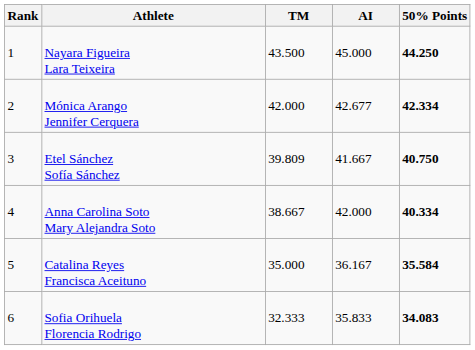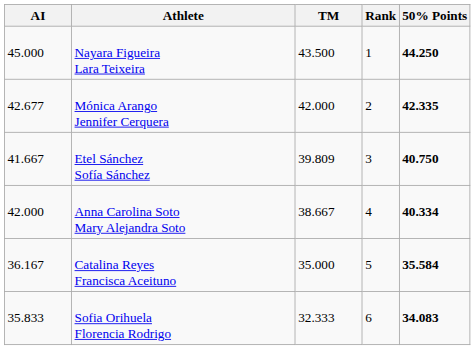columns swapped: Rank <-> AI
Mónica Arango Jennifer Cerquera | 50% Points: 42.334 -> 42.335
